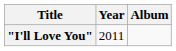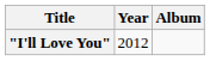"I'll Love You" | Year: 2011 -> 2012
